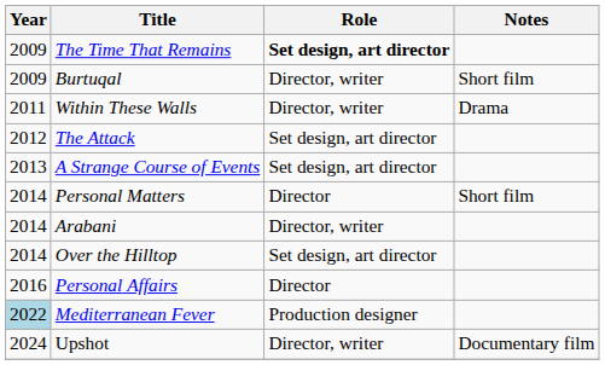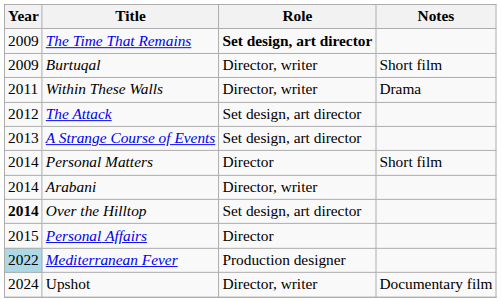Over the Hilltop | Year: normal -> bold
Personal Affairs | Year: 2016 -> 2015
